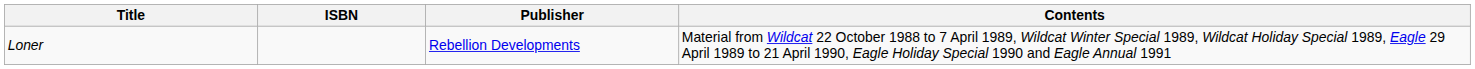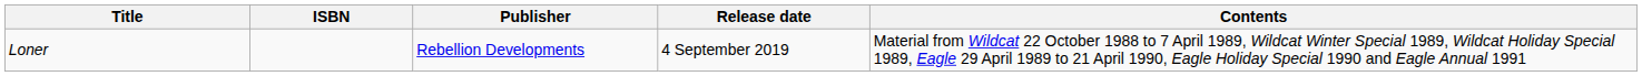+ column: Release date | 4 September 2019
